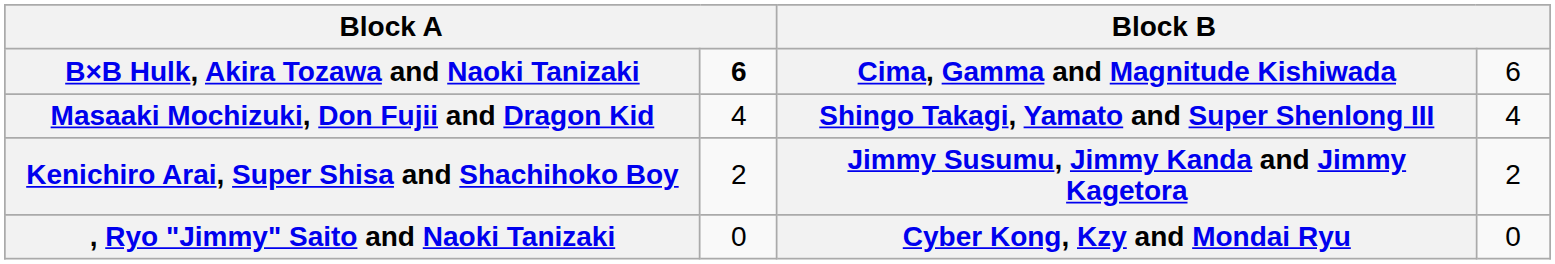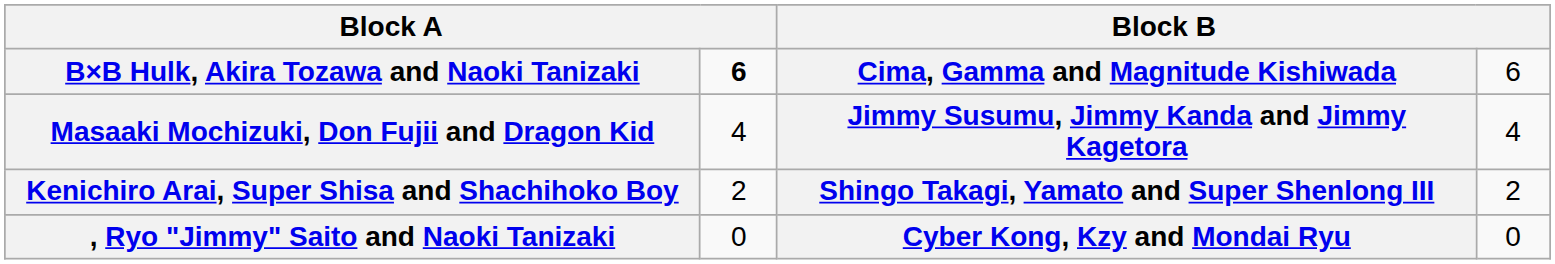Masaaki Mochizuki, Don Fujii and Dragon Kid | column 3: Shingo Takagi, Yamato and Super Shenlong III -> Jimmy Susumu, Jimmy Kanda and Jimmy Kagetora
Kenichiro Arai, Super Shisa and Shachihoko Boy | column 3: Jimmy Susumu, Jimmy Kanda and Jimmy Kagetora -> Shingo Takagi, Yamato and Super Shenlong III
